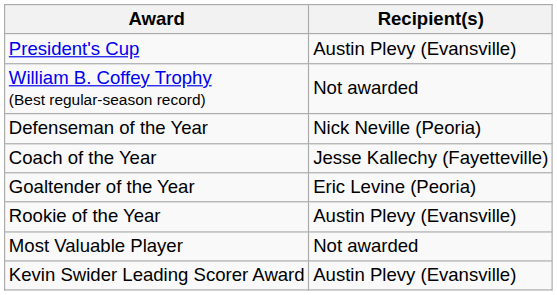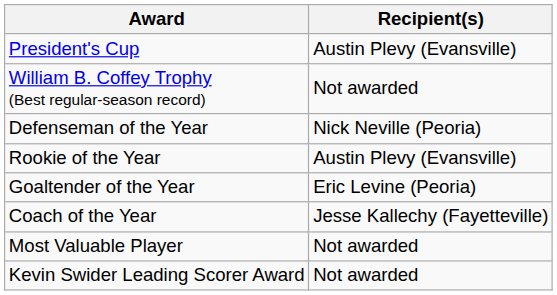rows swapped: Rookie of the Year <-> Coach of the Year
Kevin Swider Leading Scorer Award | Recipient(s): Austin Plevy (Evansville) -> Not awarded
